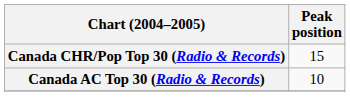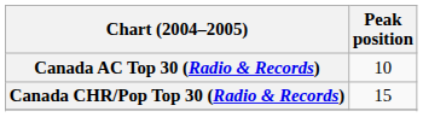rows swapped: Canada AC Top 30 (Radio & Records) <-> Canada CHR/Pop Top 30 (Radio & Records)
